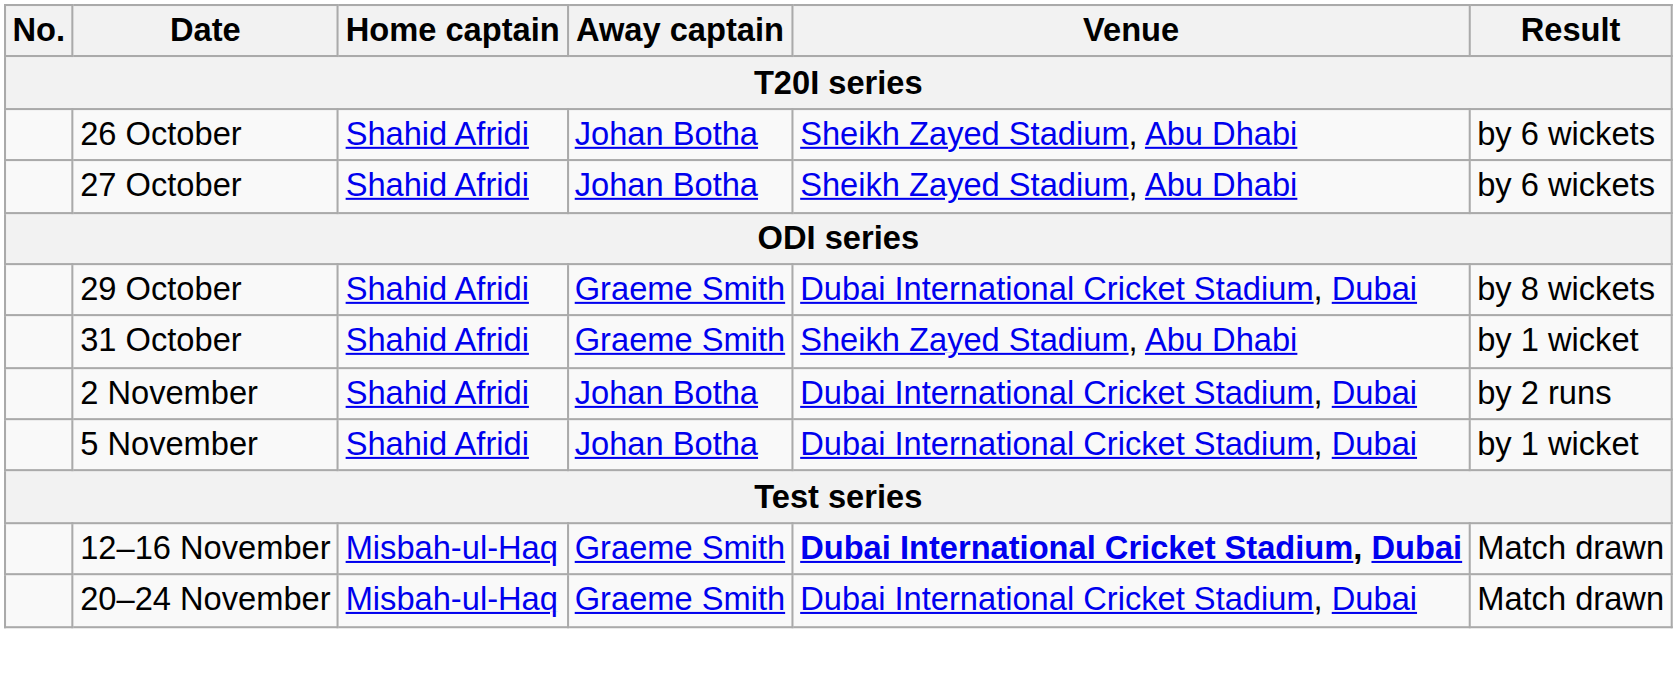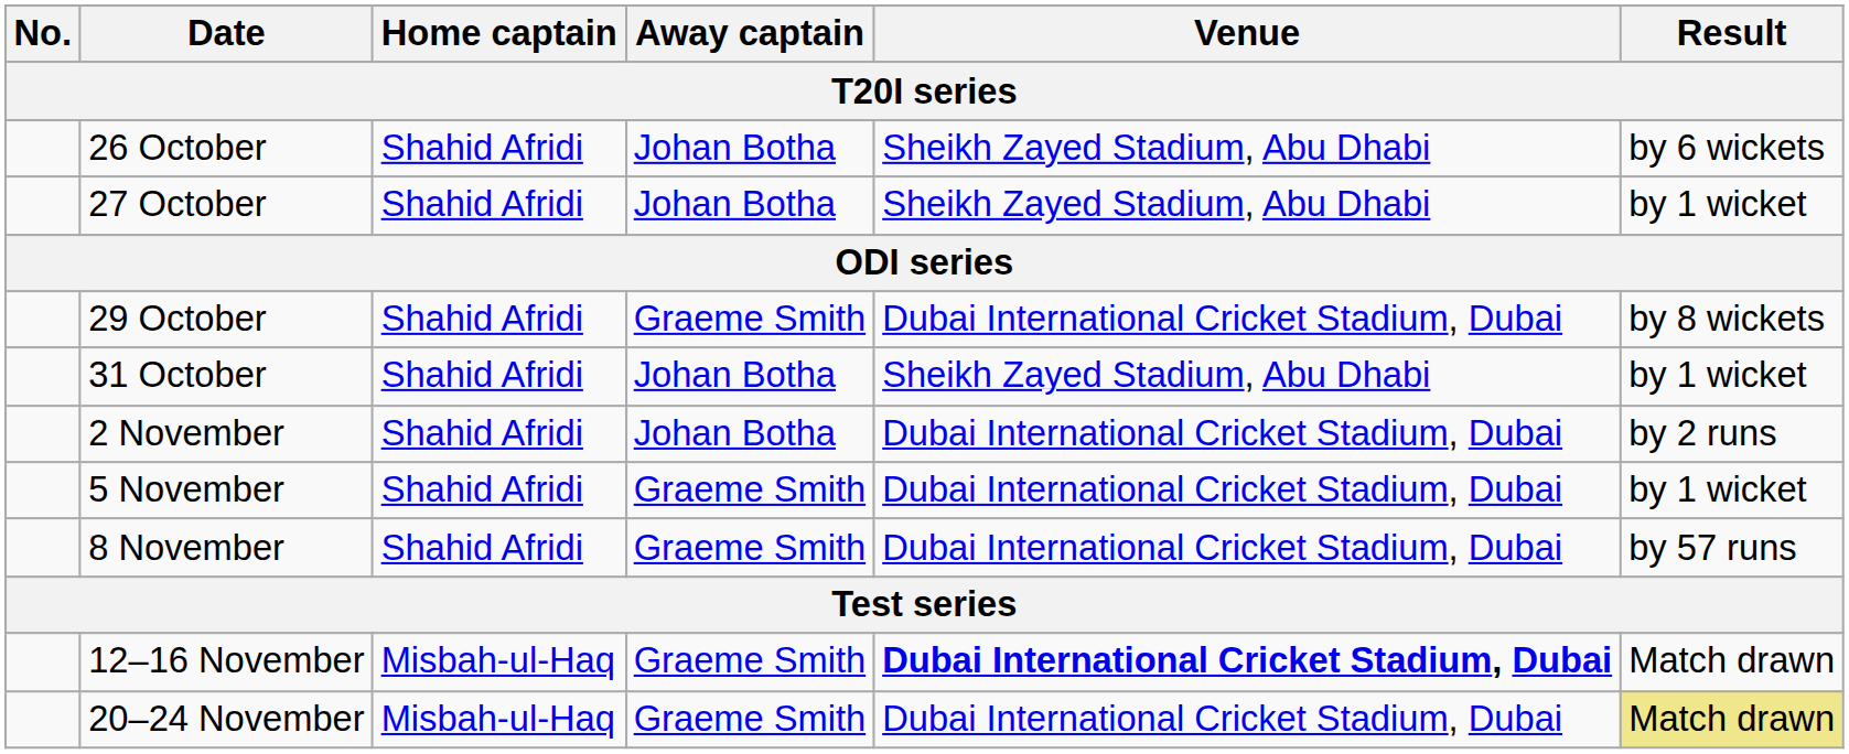27 October | Result: by 6 wickets -> by 1 wicket
31 October | Away captain: Graeme Smith -> Johan Botha
5 November | Away captain: Johan Botha -> Graeme Smith
+ row: 8 November | Shahid Afridi | Graeme Smith | Dubai International Cricket Stadium, Dubai | by 57 runs
20–24 November | Result: no background -> khaki background
